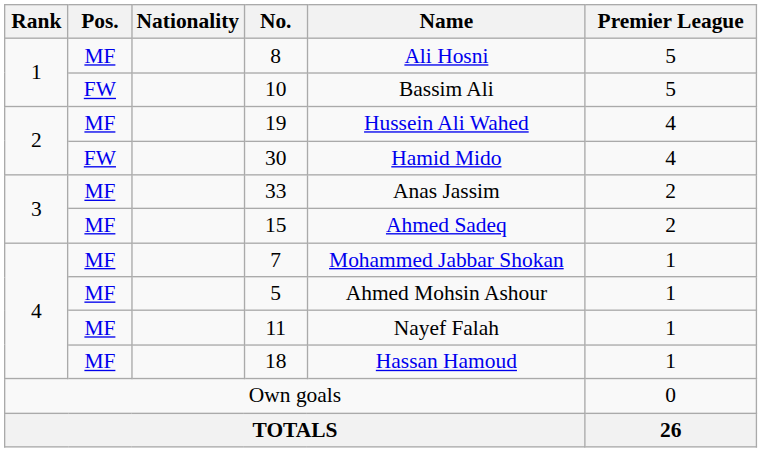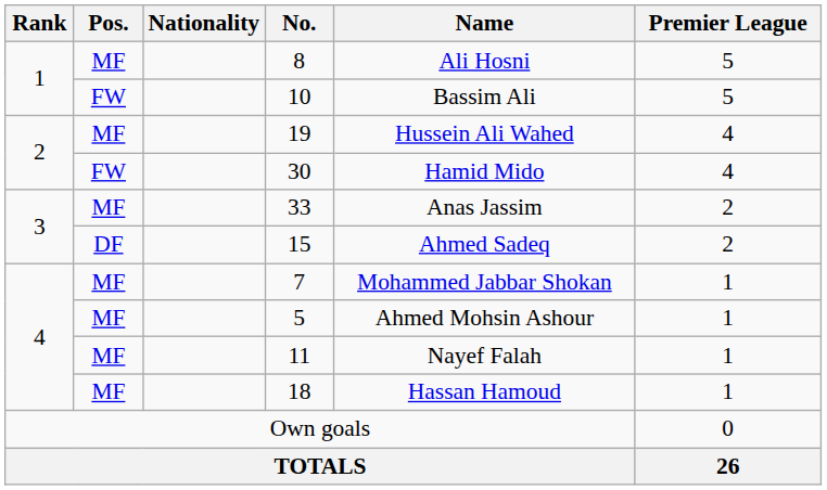15 | Pos.: MF -> DF
